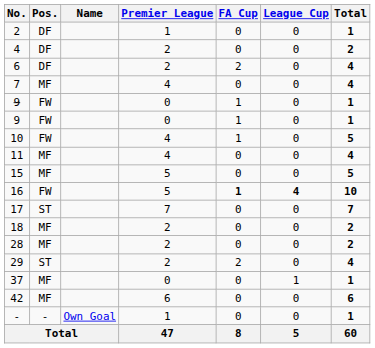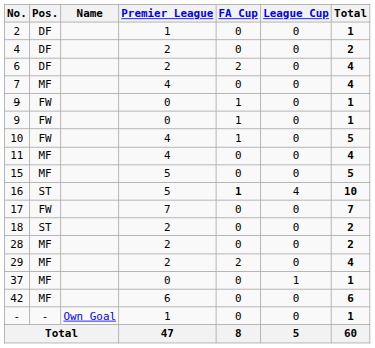16 | Pos.: FW -> ST
16 | League Cup: bold -> normal
17 | Pos.: ST -> FW
18 | Pos.: MF -> ST
29 | Pos.: ST -> MF
